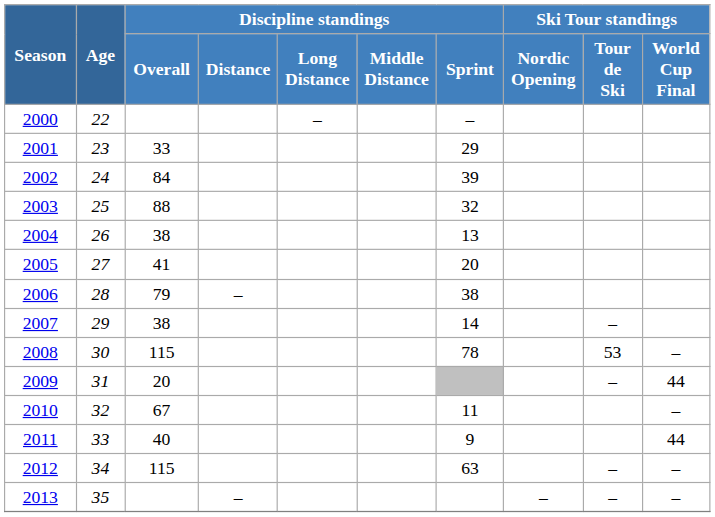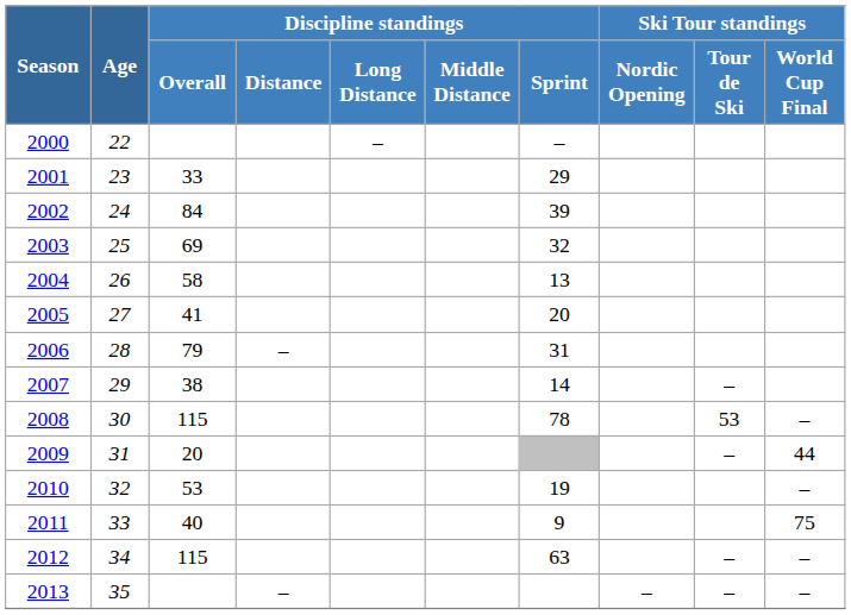2003 | Discipline standings / Overall: 88 -> 69
2004 | Discipline standings / Overall: 38 -> 58
2006 | Discipline standings / Sprint: 38 -> 31
2010 | Discipline standings / Overall: 67 -> 53
2010 | Discipline standings / Sprint: 11 -> 19
2011 | Ski Tour standings / World Cup Final: 44 -> 75
